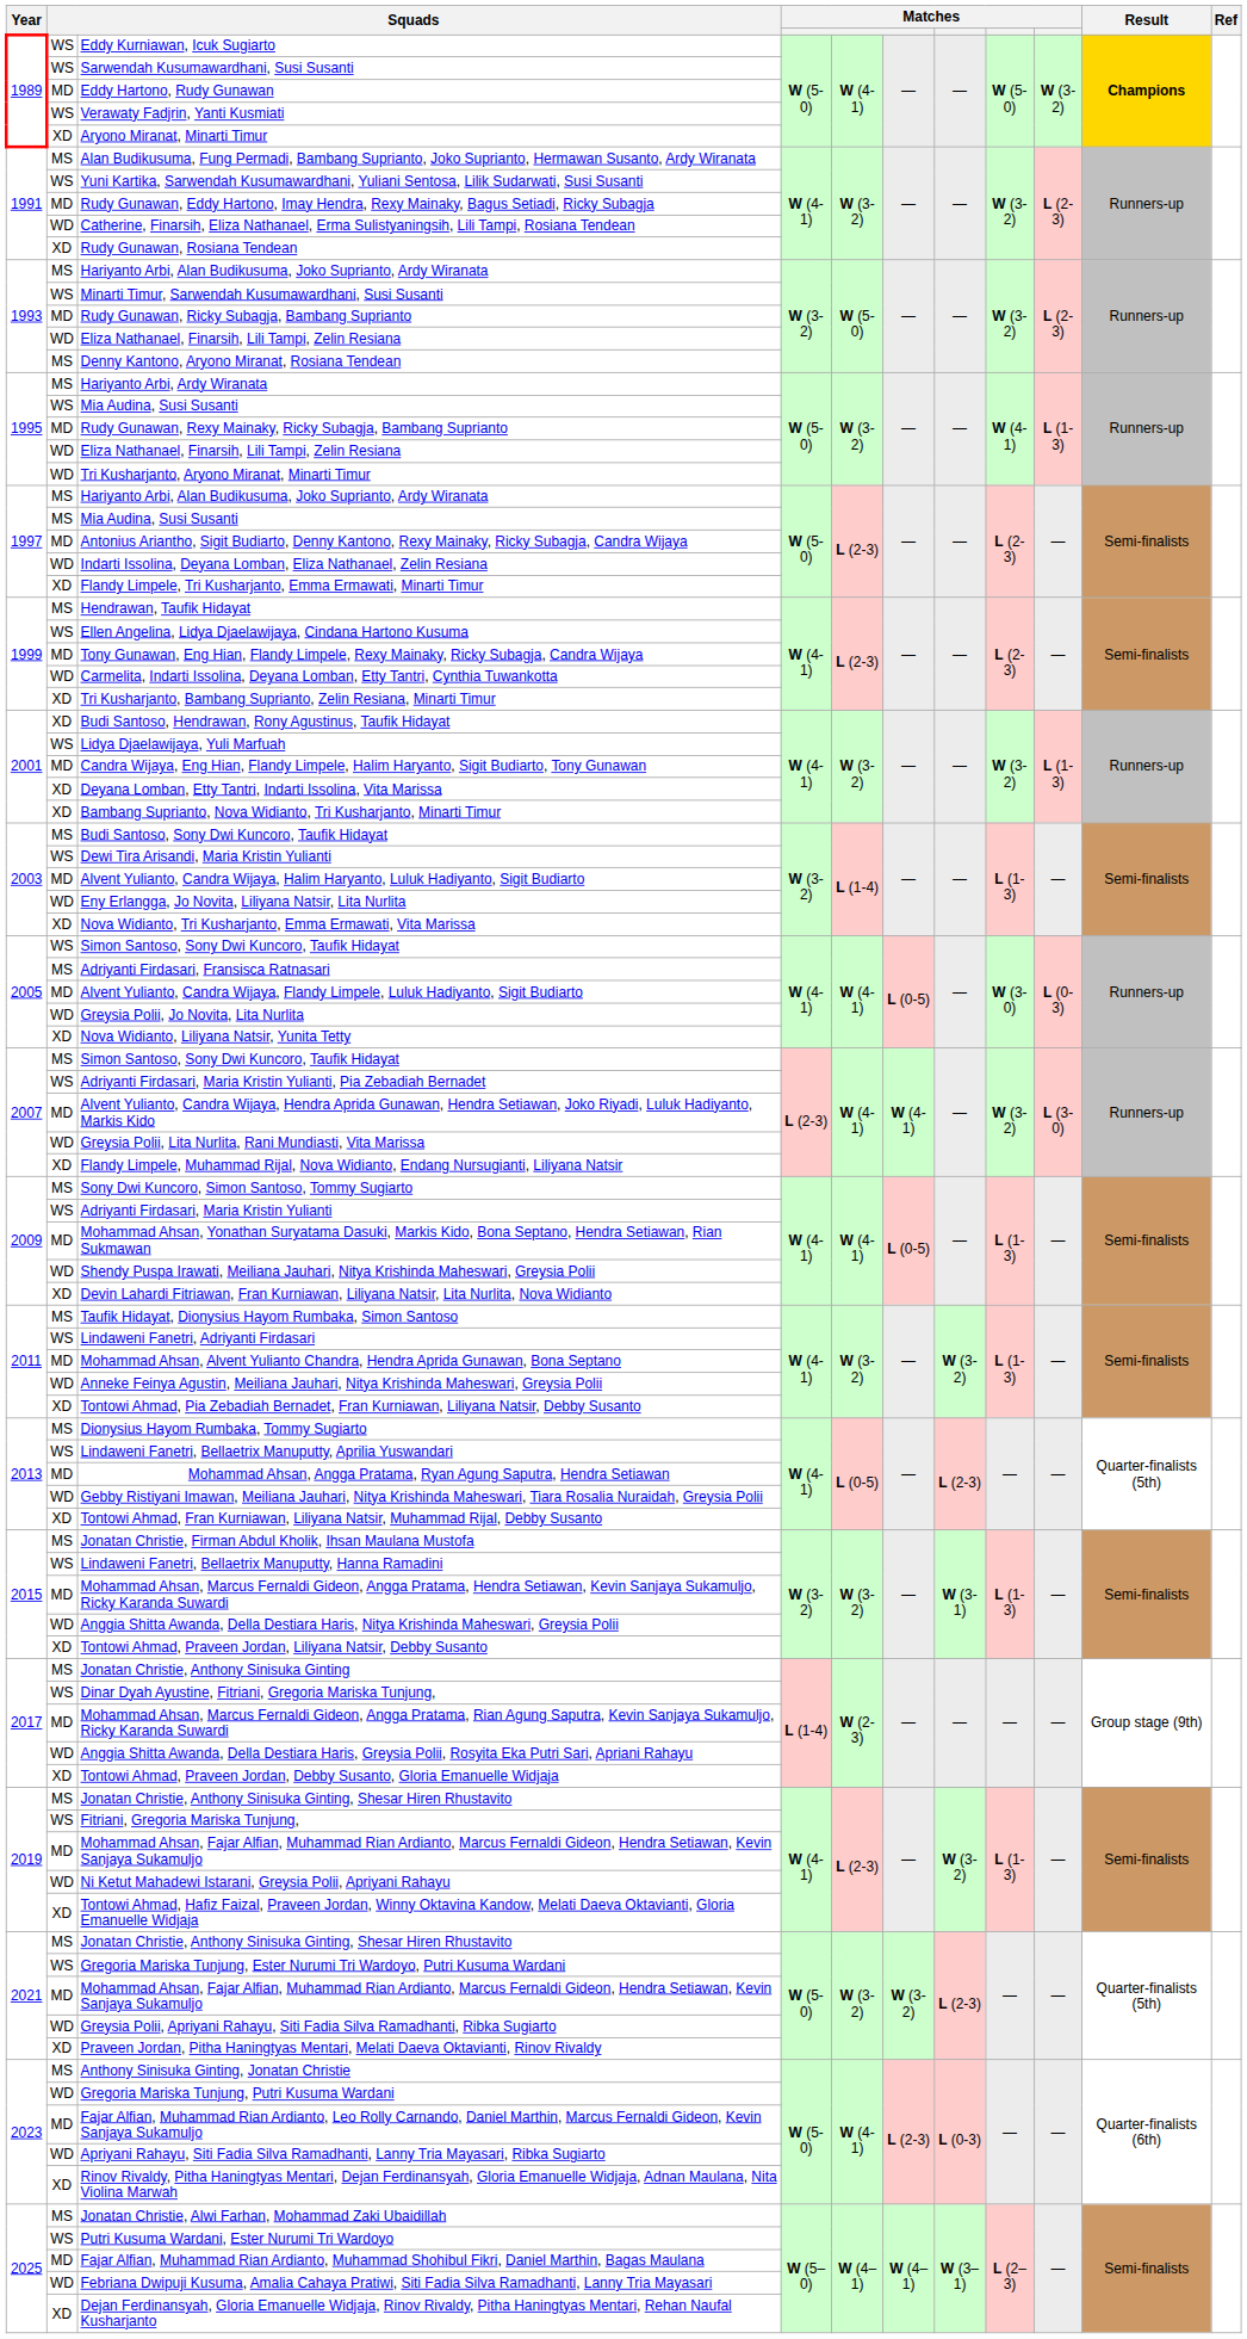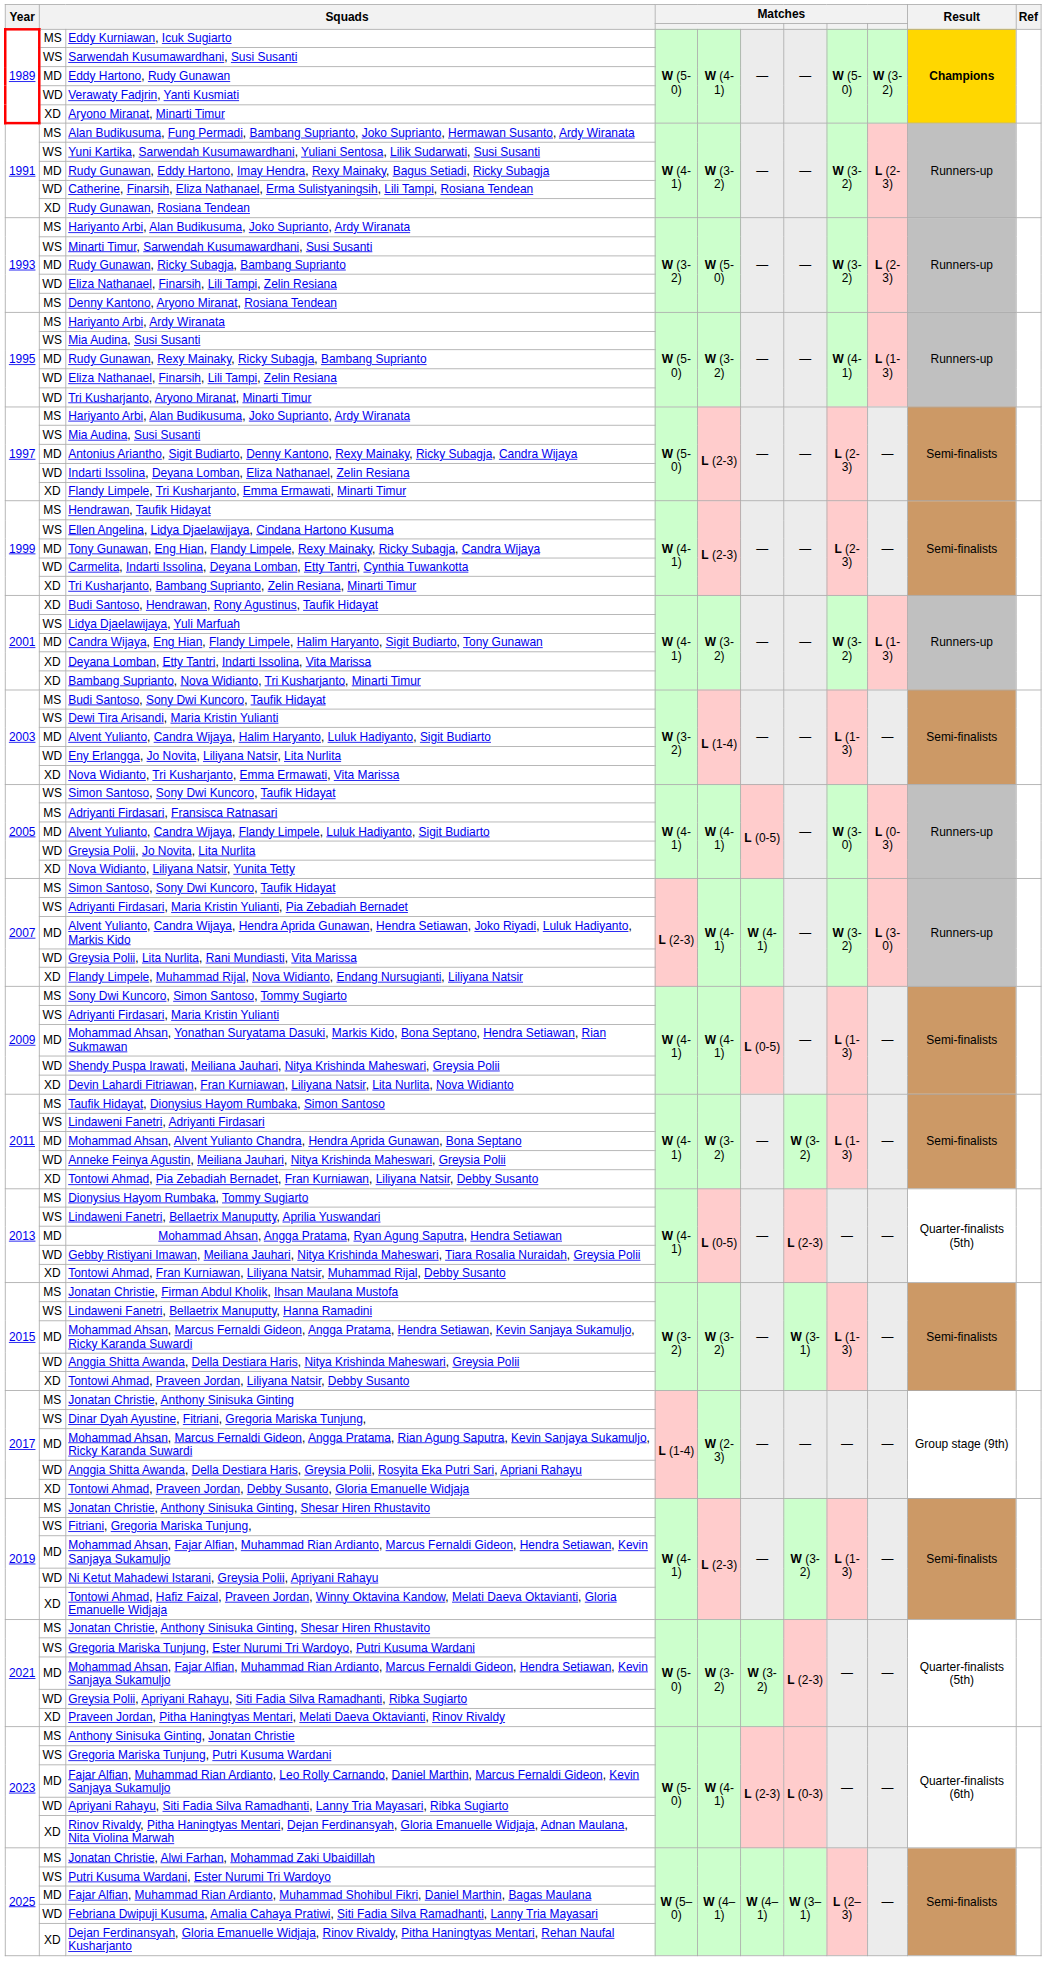Eddy Kurniawan, Icuk Sugiarto | column 2: WS -> MS
Verawaty Fadjrin, Yanti Kusmiati | column 2: WS -> WD
1997 / Mia Audina, Susi Susanti | column 2: MS -> WS
Gregoria Mariska Tunjung, Putri Kusuma Wardani | column 2: WD -> WS
